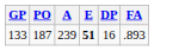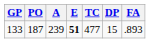+ column: TC | 477
133 | DP: 16 -> 15
